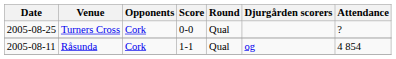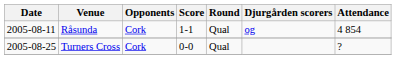rows swapped: Råsunda <-> Turners Cross
